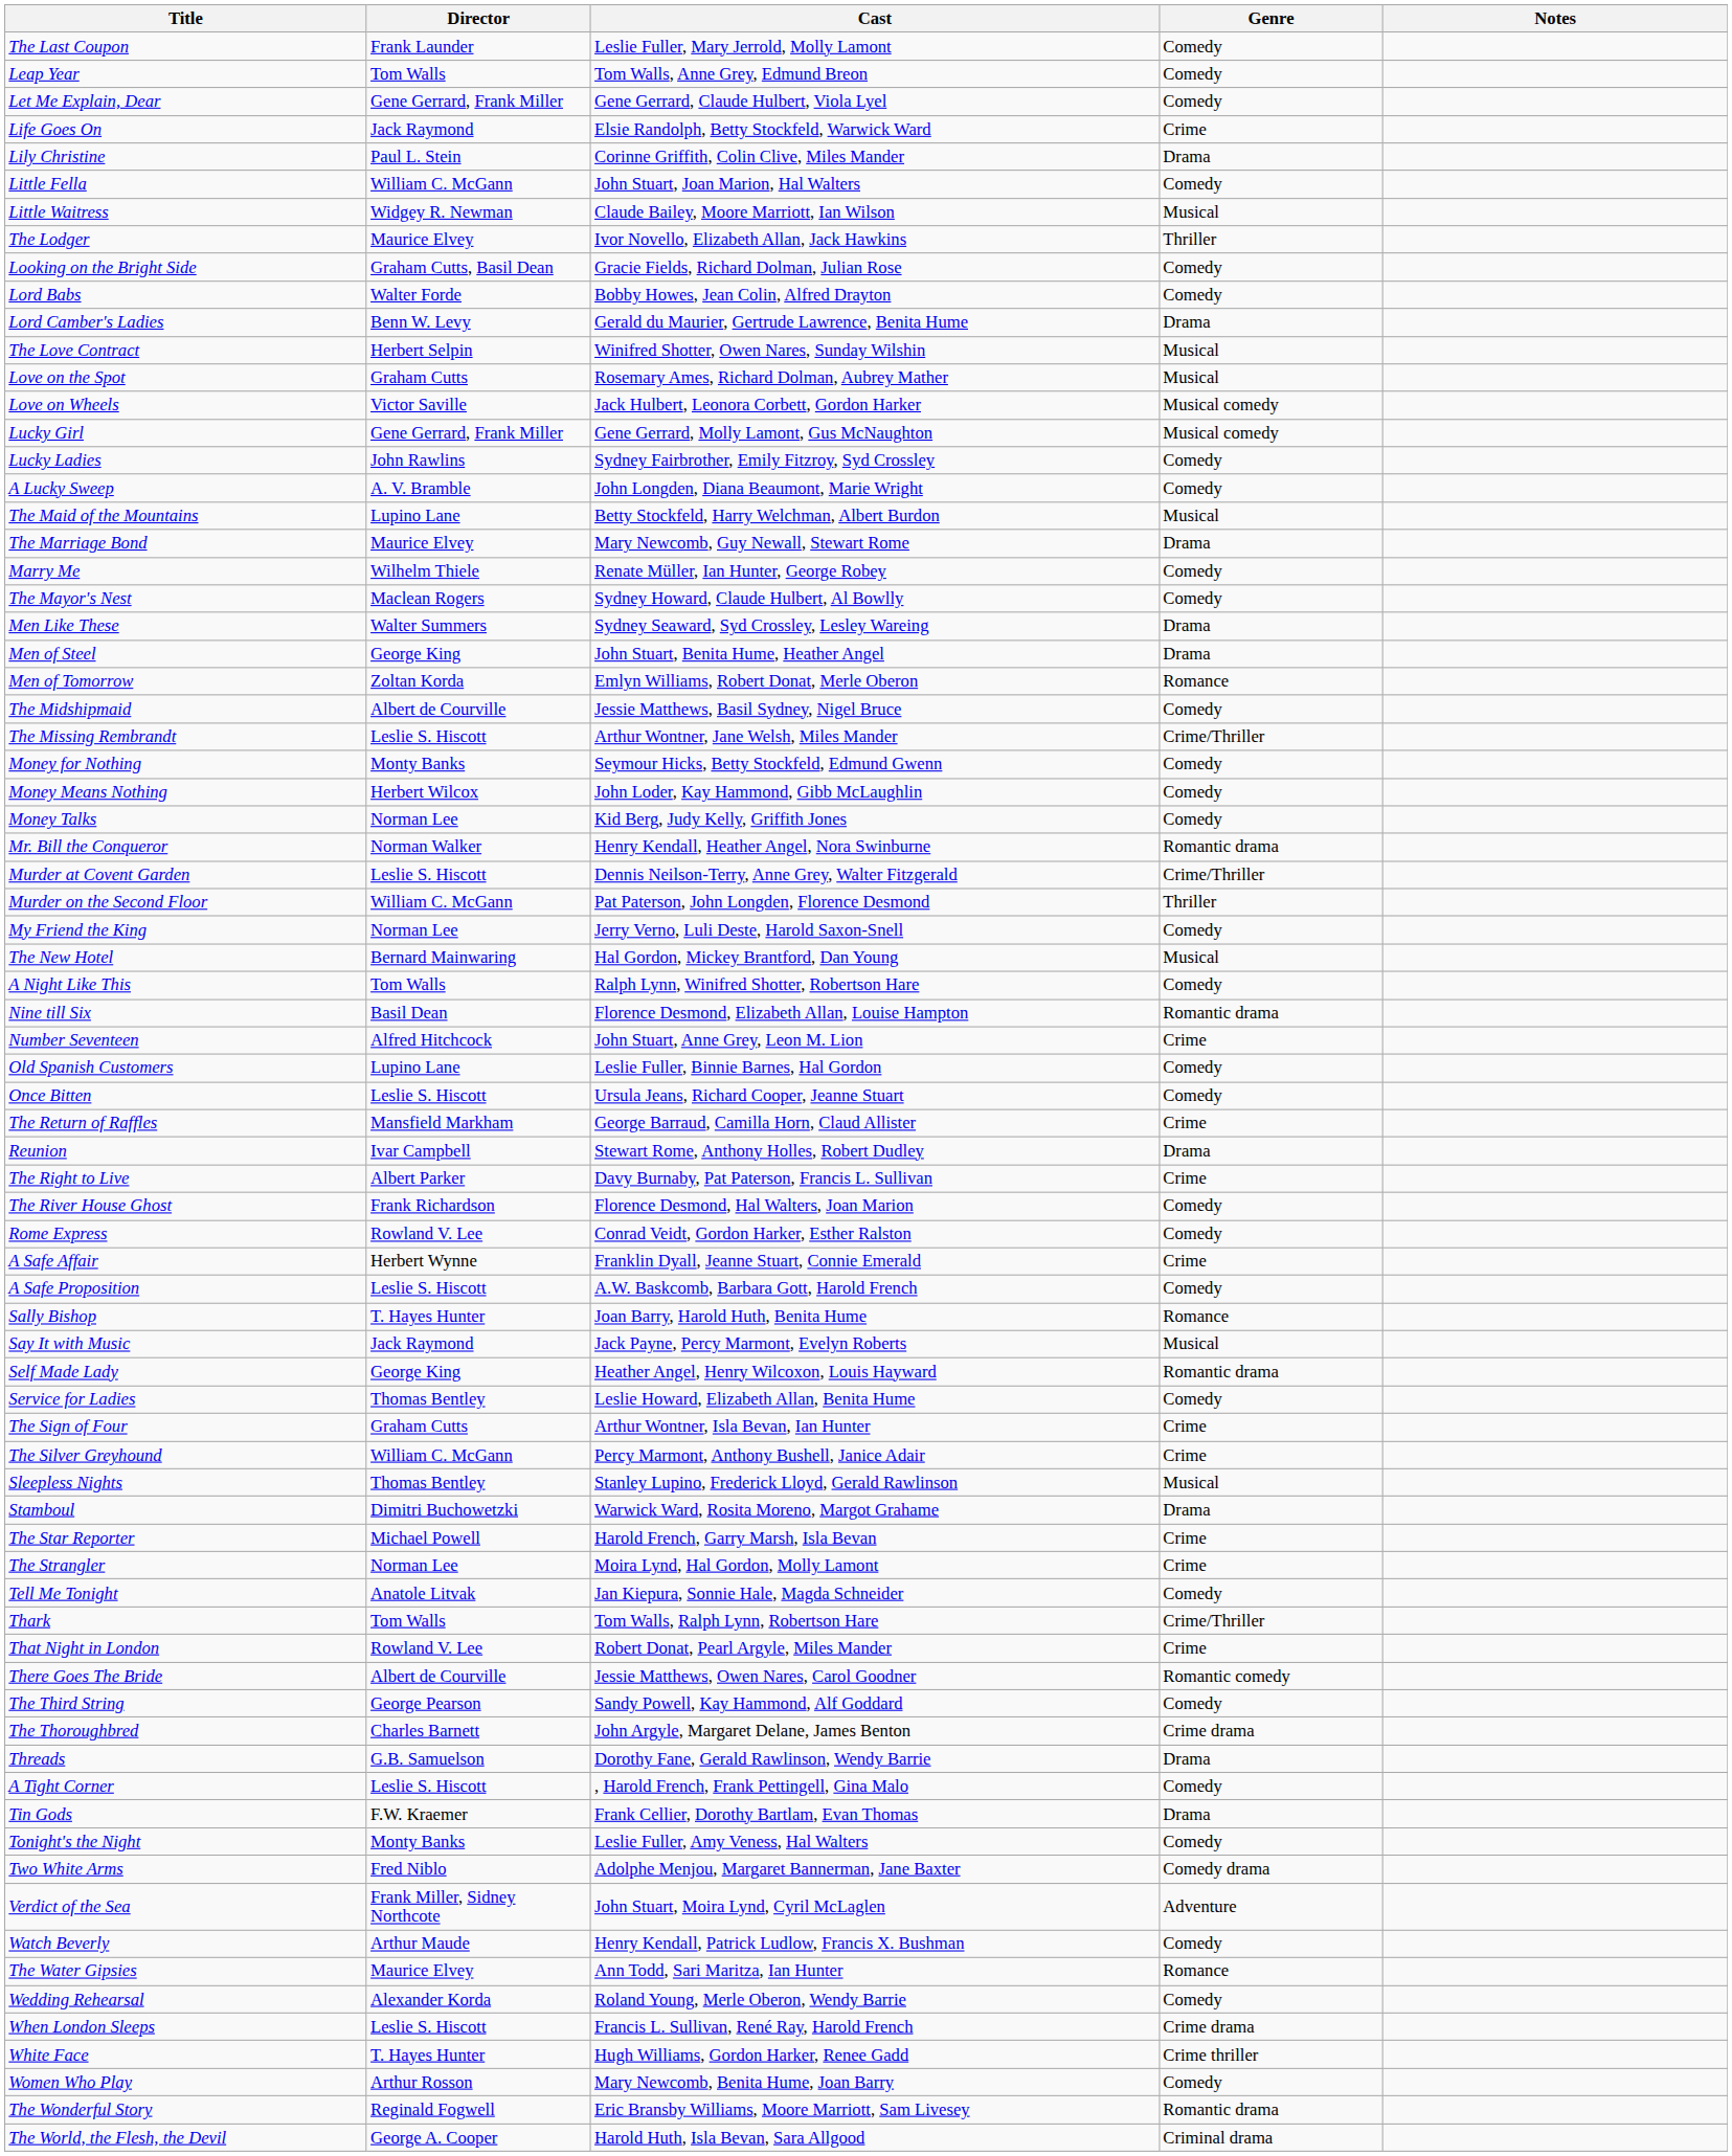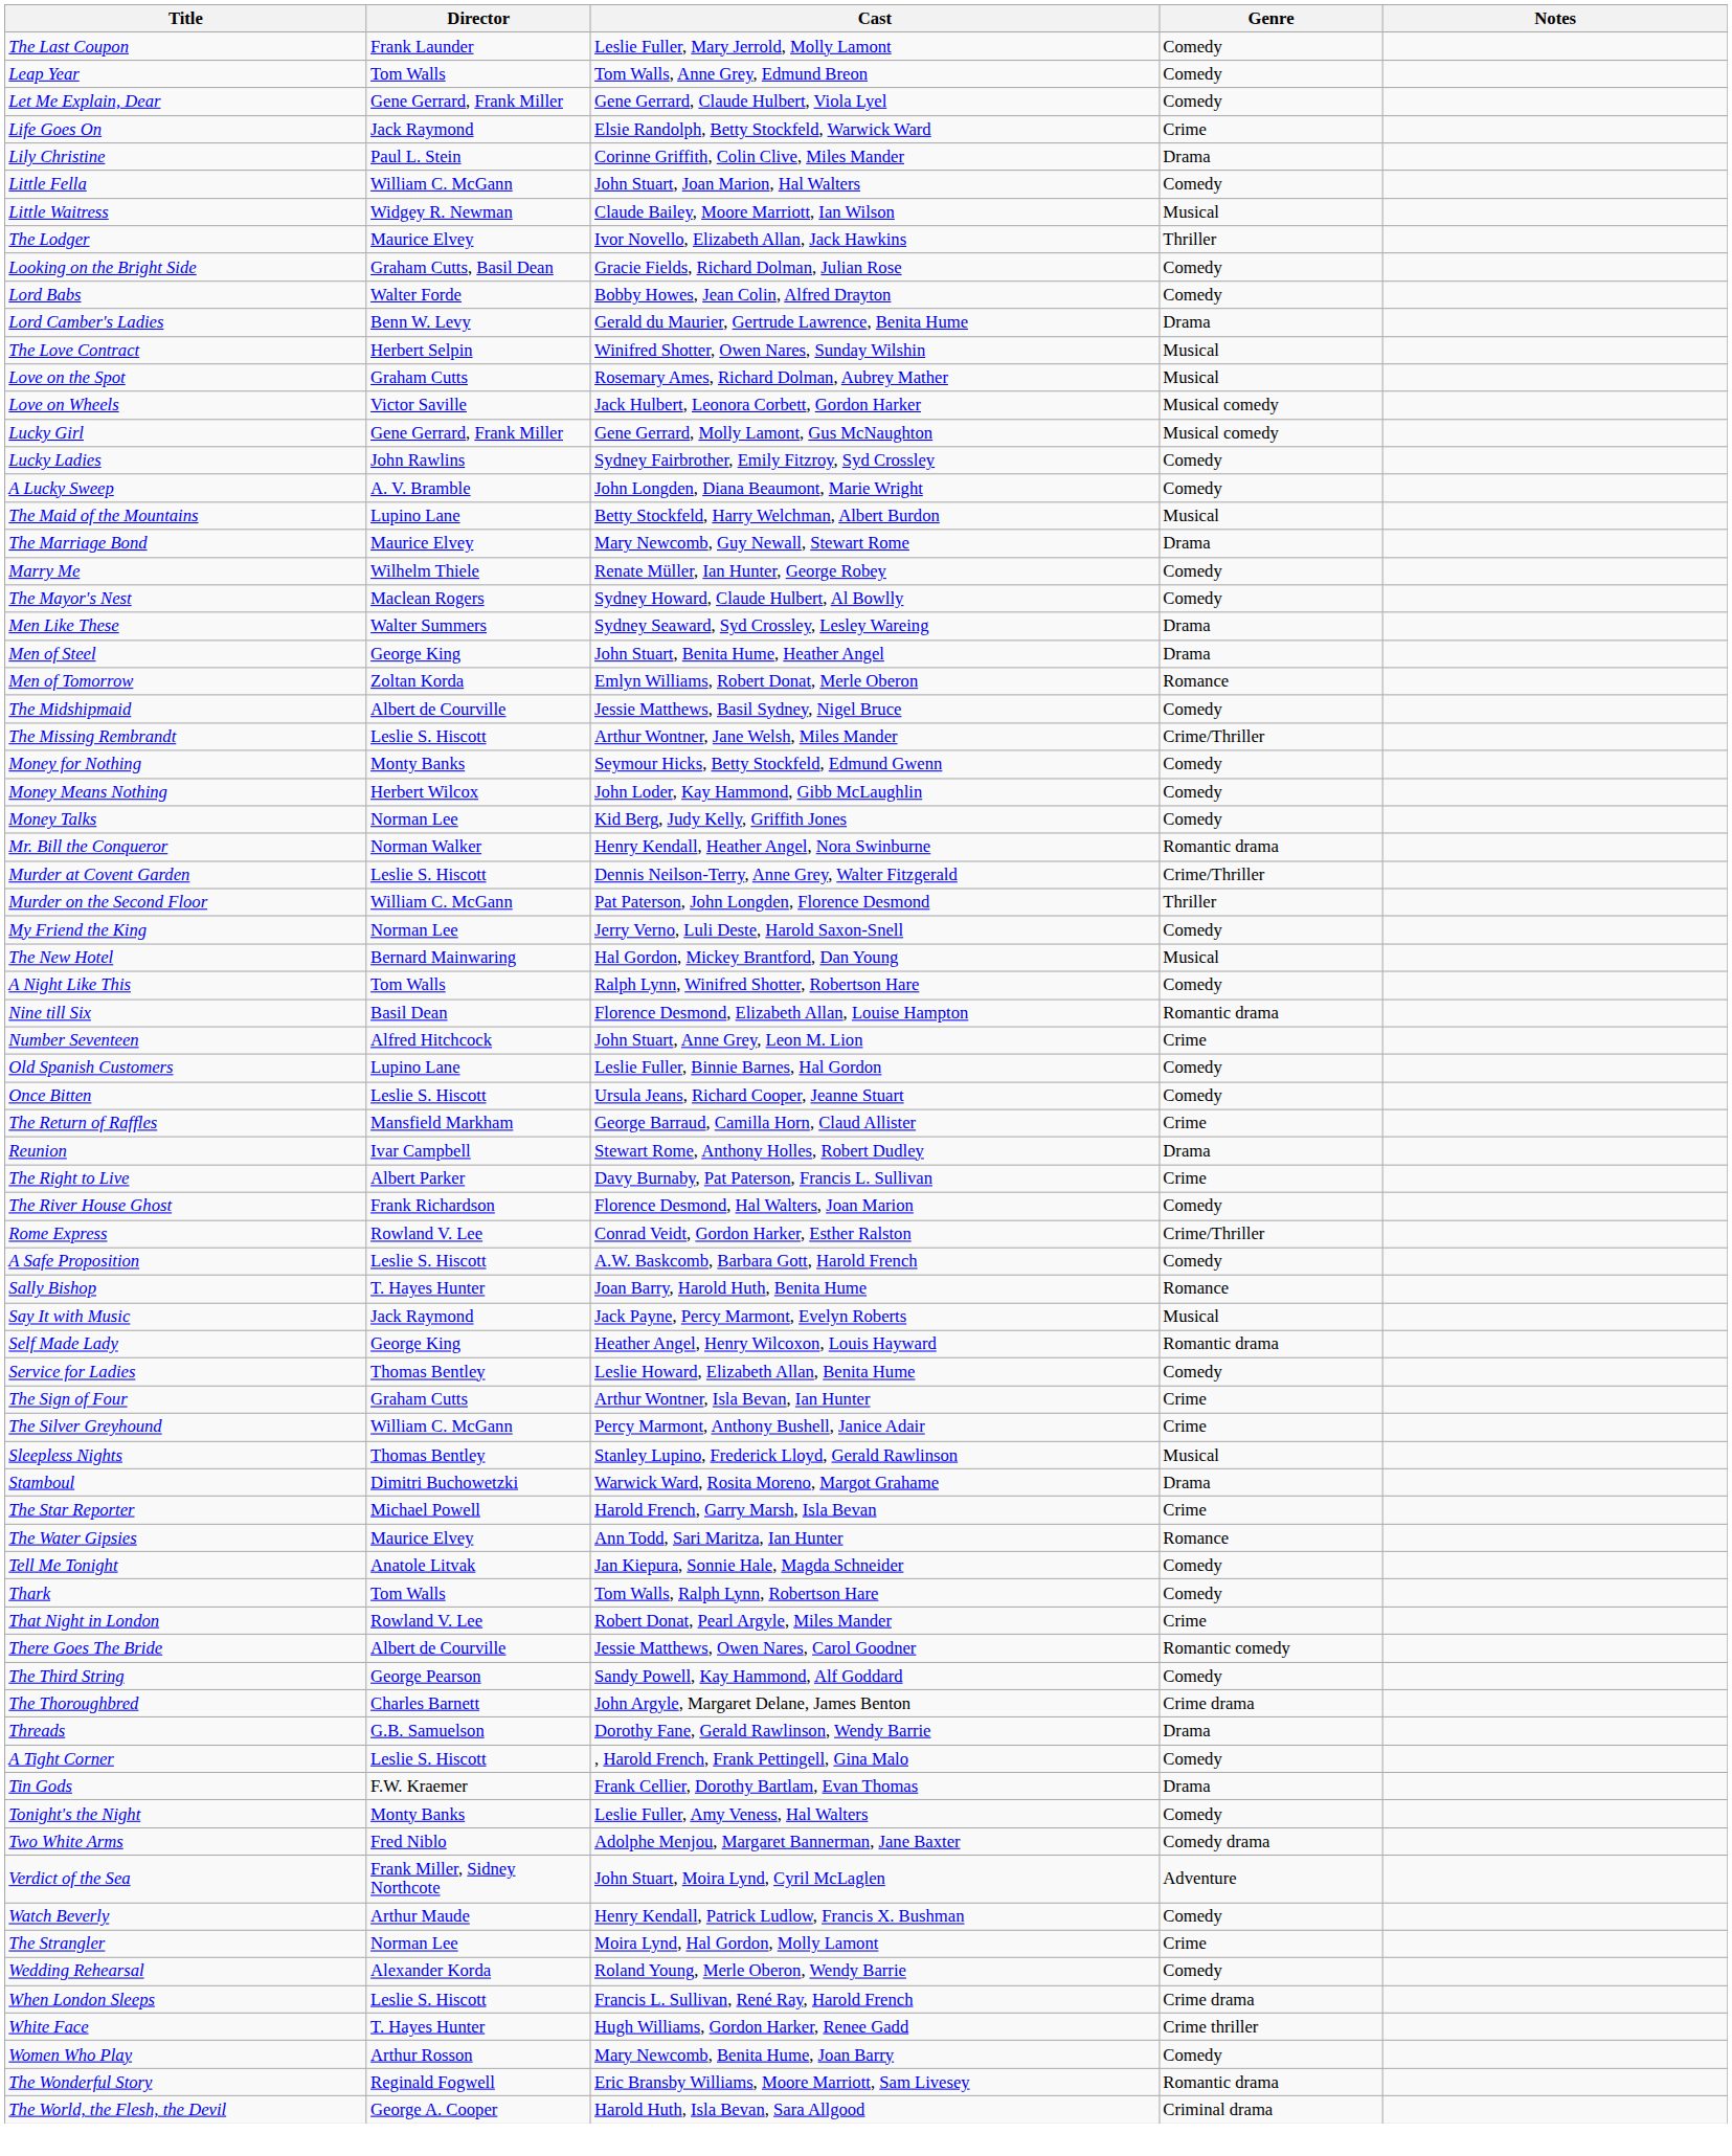Rome Express | Genre: Comedy -> Crime/Thriller
- row: A Safe Affair | Herbert Wynne | Franklin Dyall, Jeanne Stuart, Connie Emerald | Crime
rows swapped: The Strangler <-> The Water Gipsies
Thark | Genre: Crime/Thriller -> Comedy
